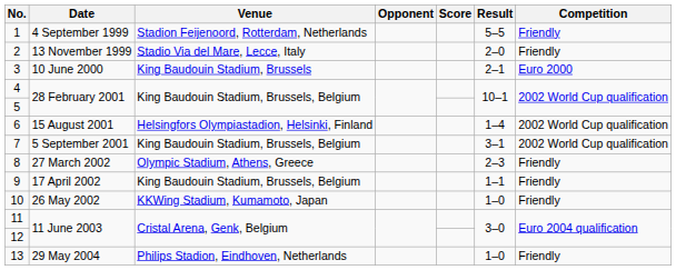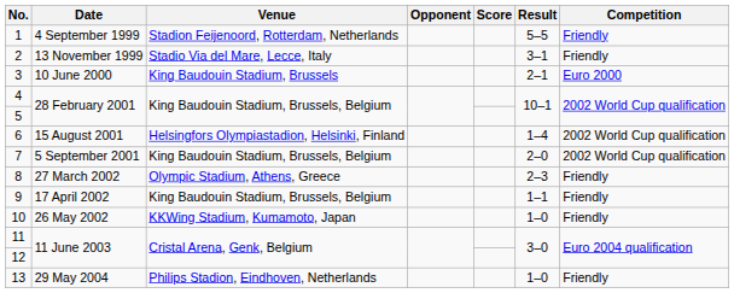2 | Result: 2–0 -> 3–1
7 | Result: 3–1 -> 2–0
